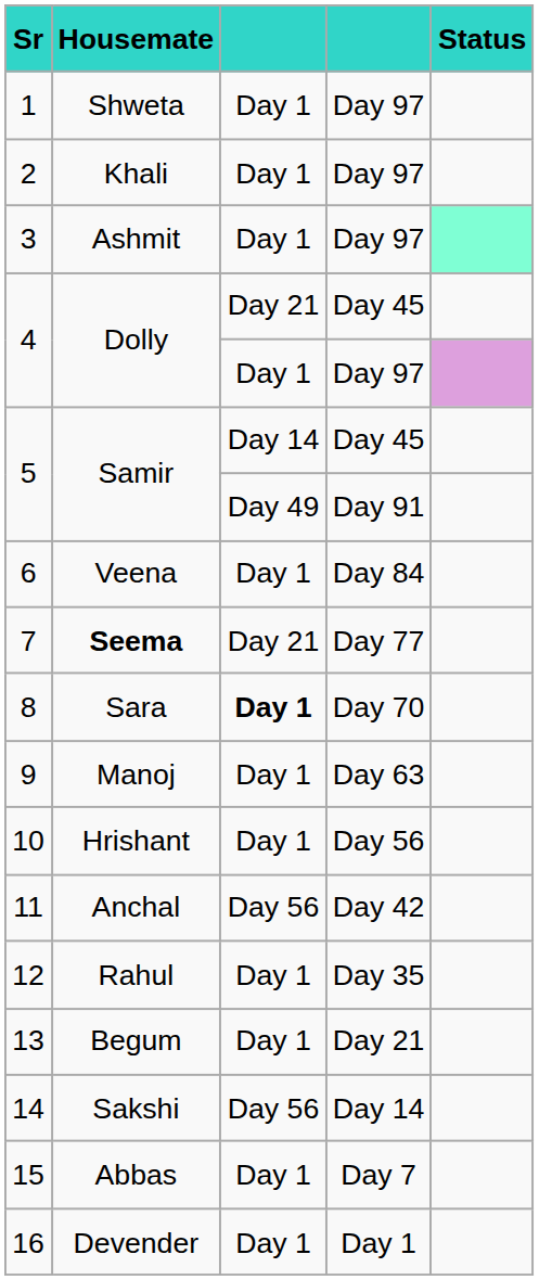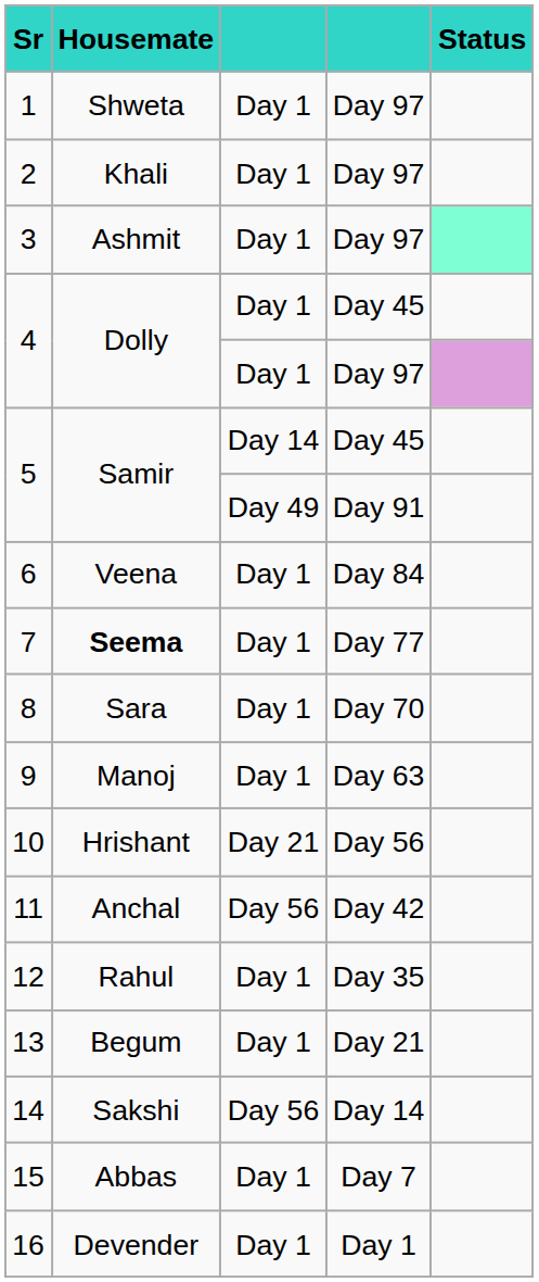4 / Day 45 | column 3: Day 21 -> Day 1
7 | column 3: Day 21 -> Day 1
8 | column 3: bold -> normal
10 | column 3: Day 1 -> Day 21
